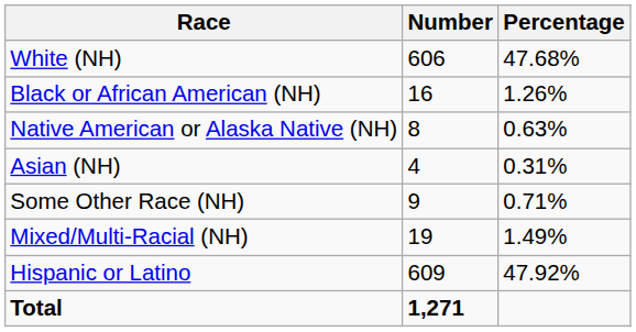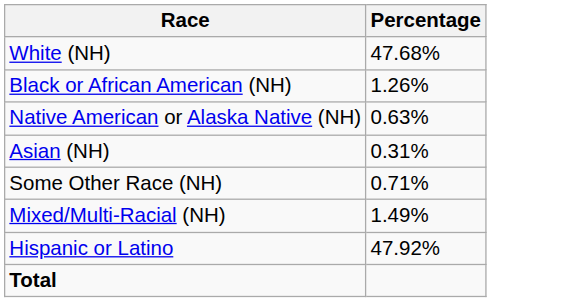- column: Number | 606 | 16 | 8 | 4 | 9 | 19 | 609 | 1,271
